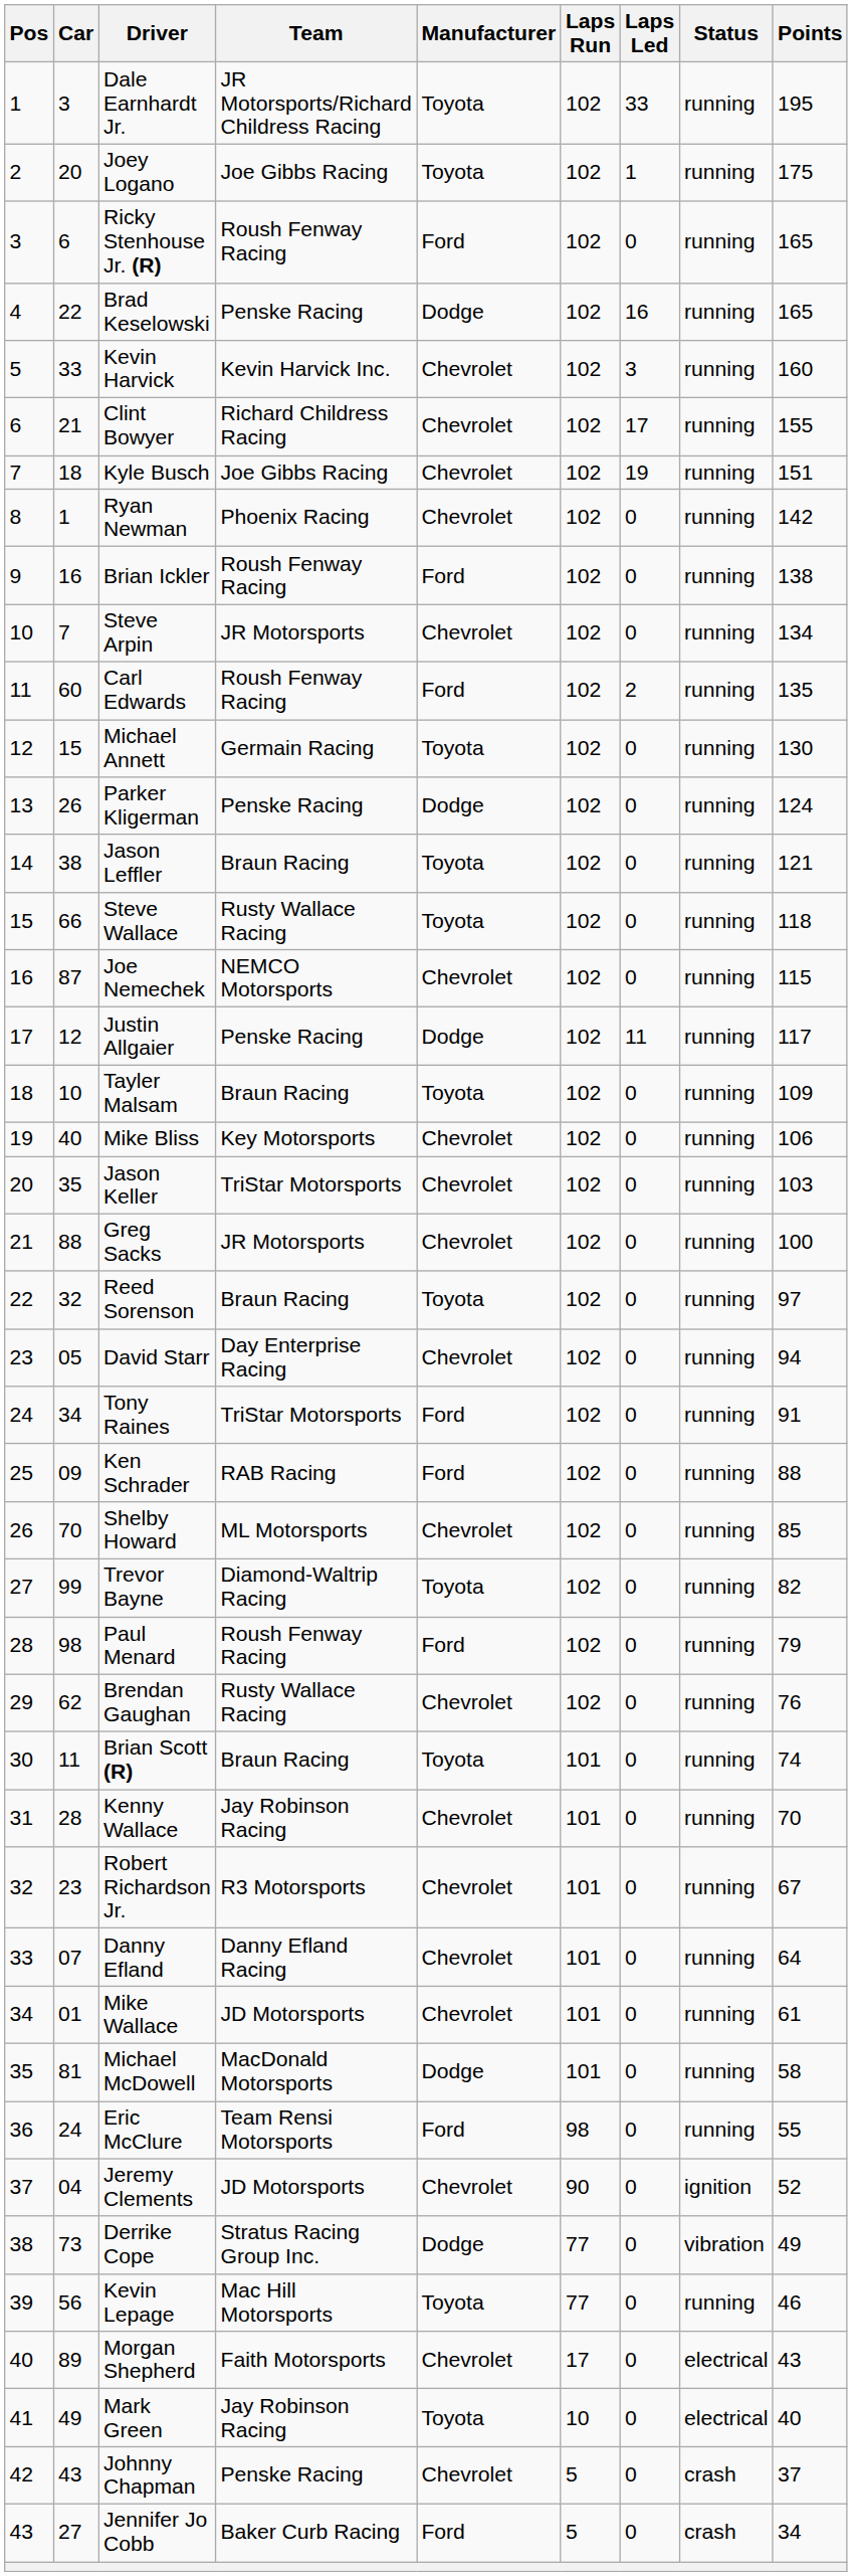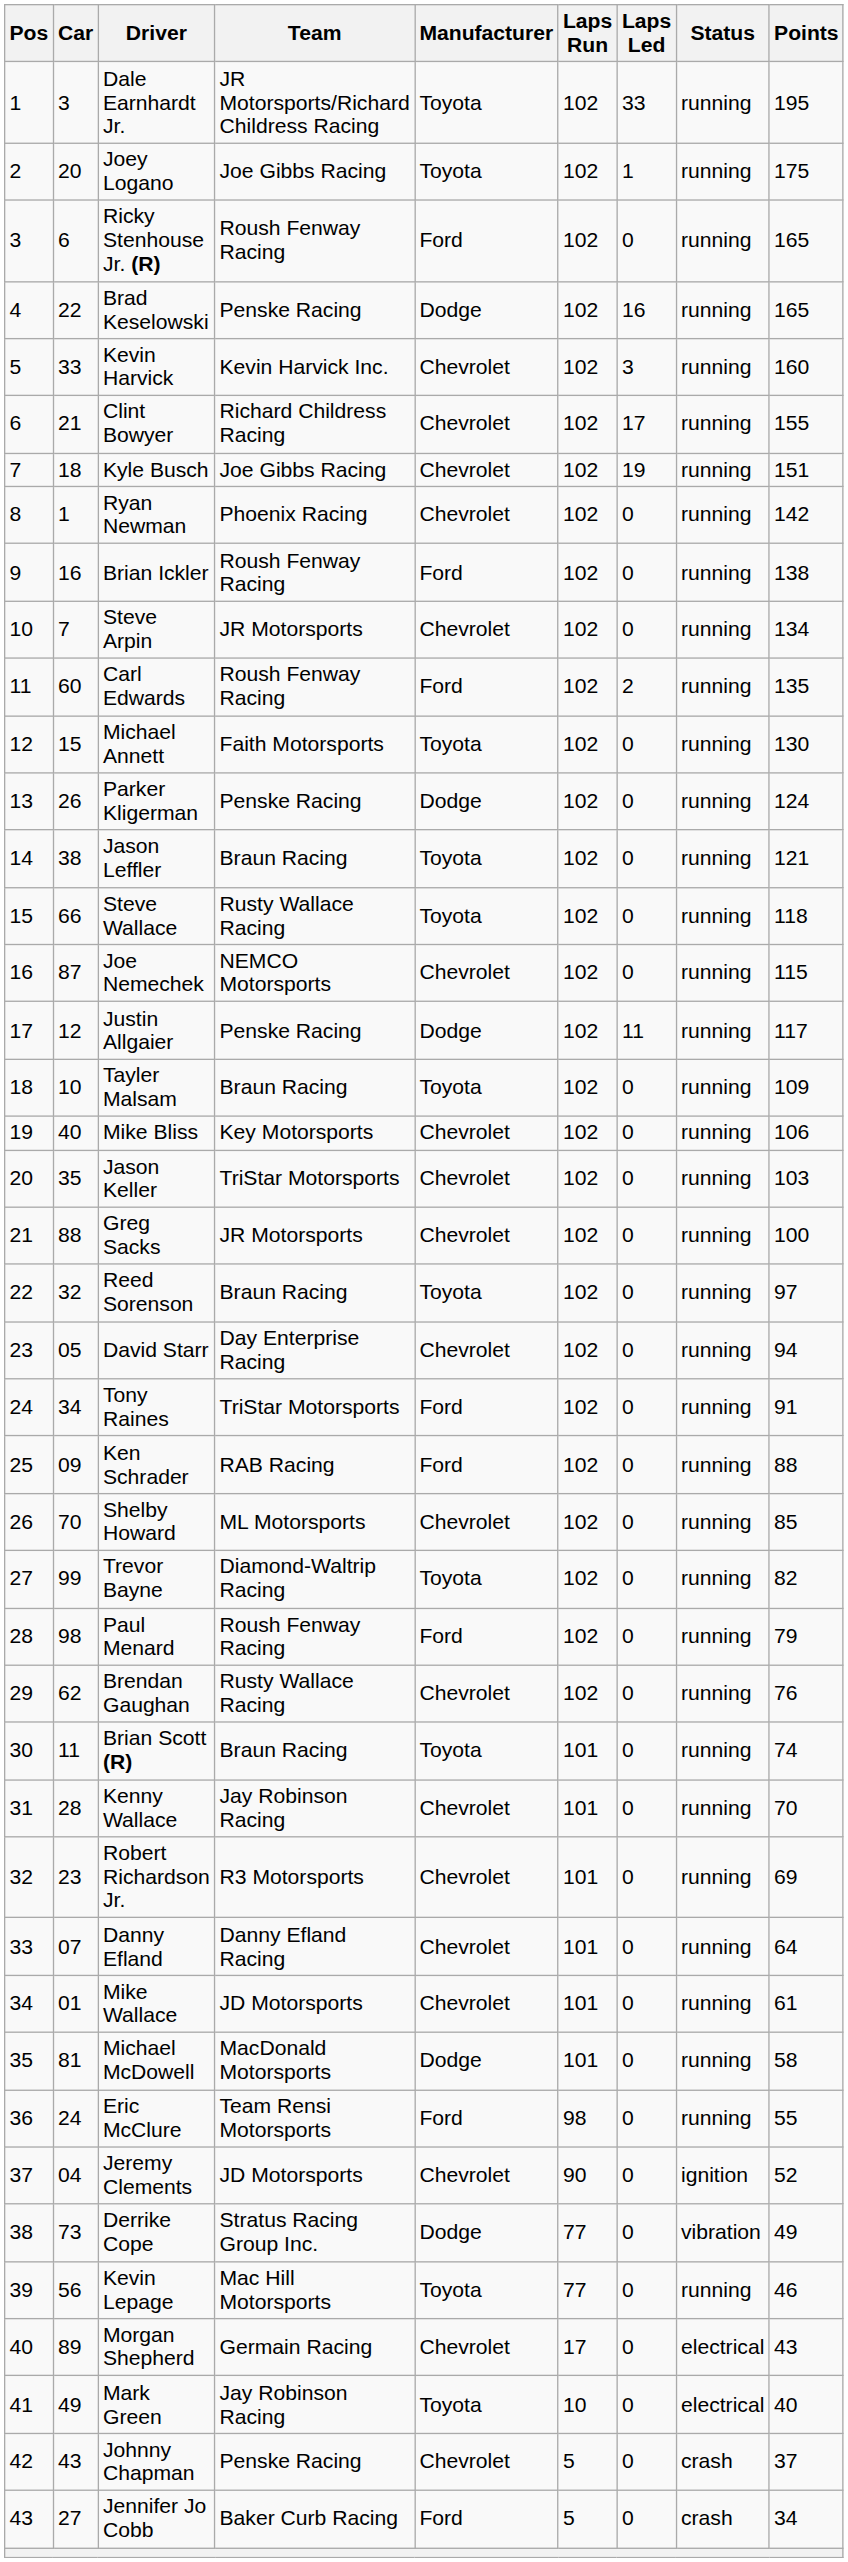Michael Annett | Team: Germain Racing -> Faith Motorsports
Robert Richardson Jr. | Points: 67 -> 69
Morgan Shepherd | Team: Faith Motorsports -> Germain Racing
